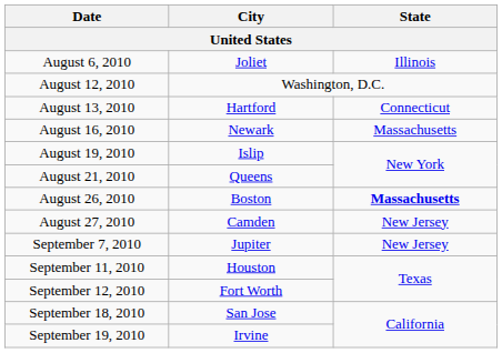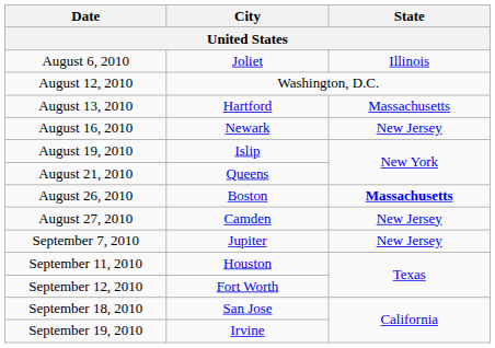August 13, 2010 | State: Connecticut -> Massachusetts
August 16, 2010 | State: Massachusetts -> New Jersey
